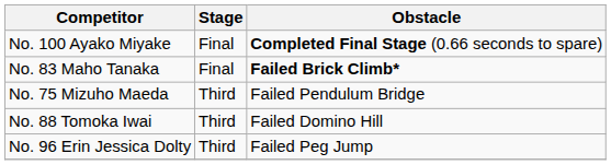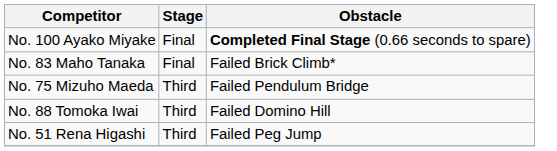No. 83 Maho Tanaka | Obstacle: bold -> normal
- row: No. 96 Erin Jessica Dolty | Third | Failed Peg Jump
+ row: No. 51 Rena Higashi | Third | Failed Peg Jump
